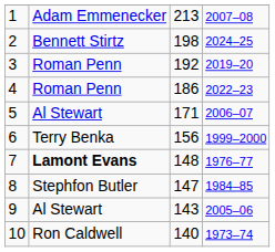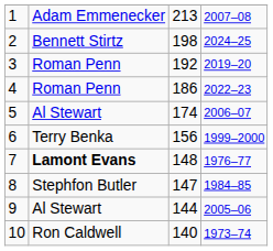5 | column 3: 171 -> 174
9 | column 3: 143 -> 144
